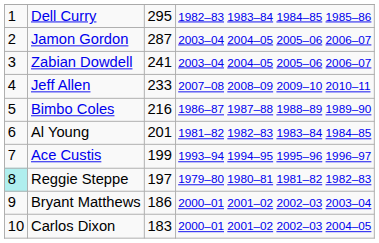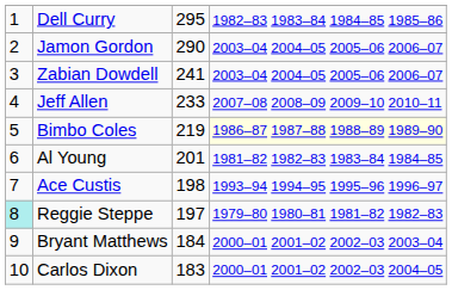Jamon Gordon | column 3: 287 -> 290
Bimbo Coles | column 3: 216 -> 219
Bimbo Coles | column 4: no background -> lightyellow background
Ace Custis | column 3: 199 -> 198
Bryant Matthews | column 3: 186 -> 184
